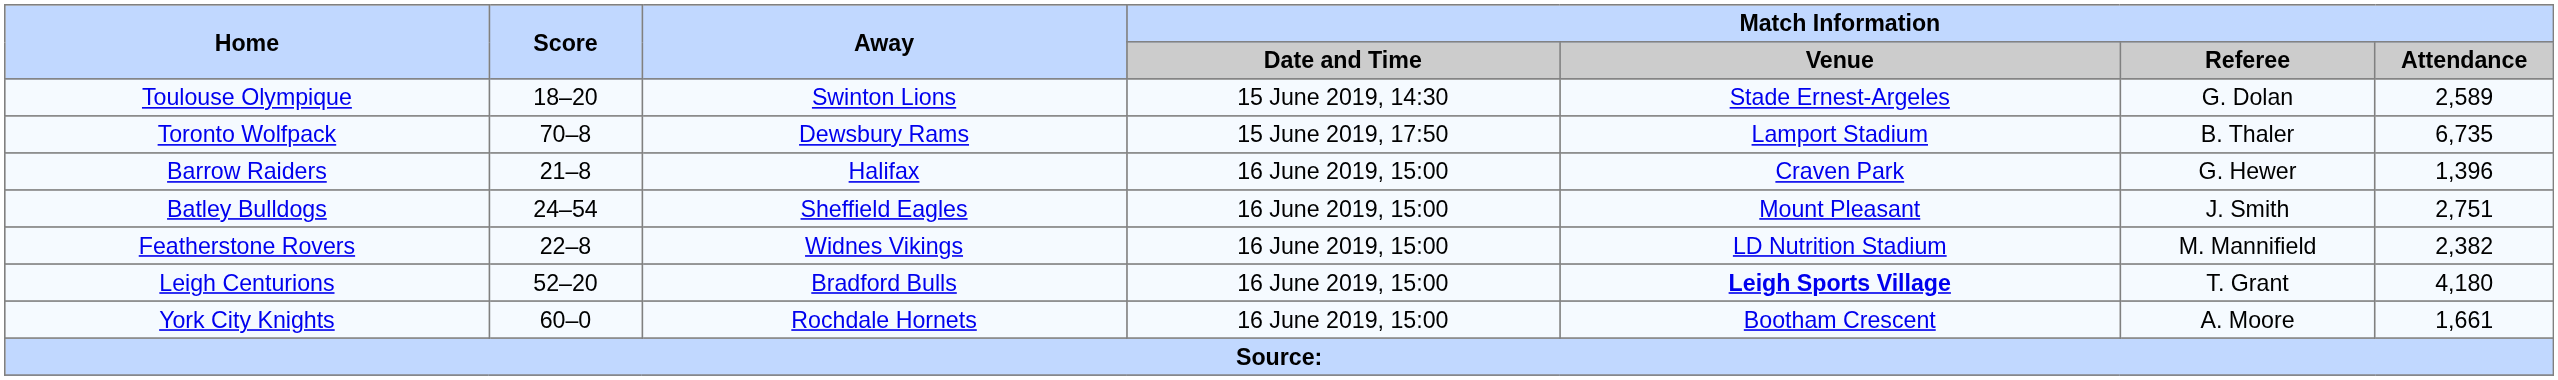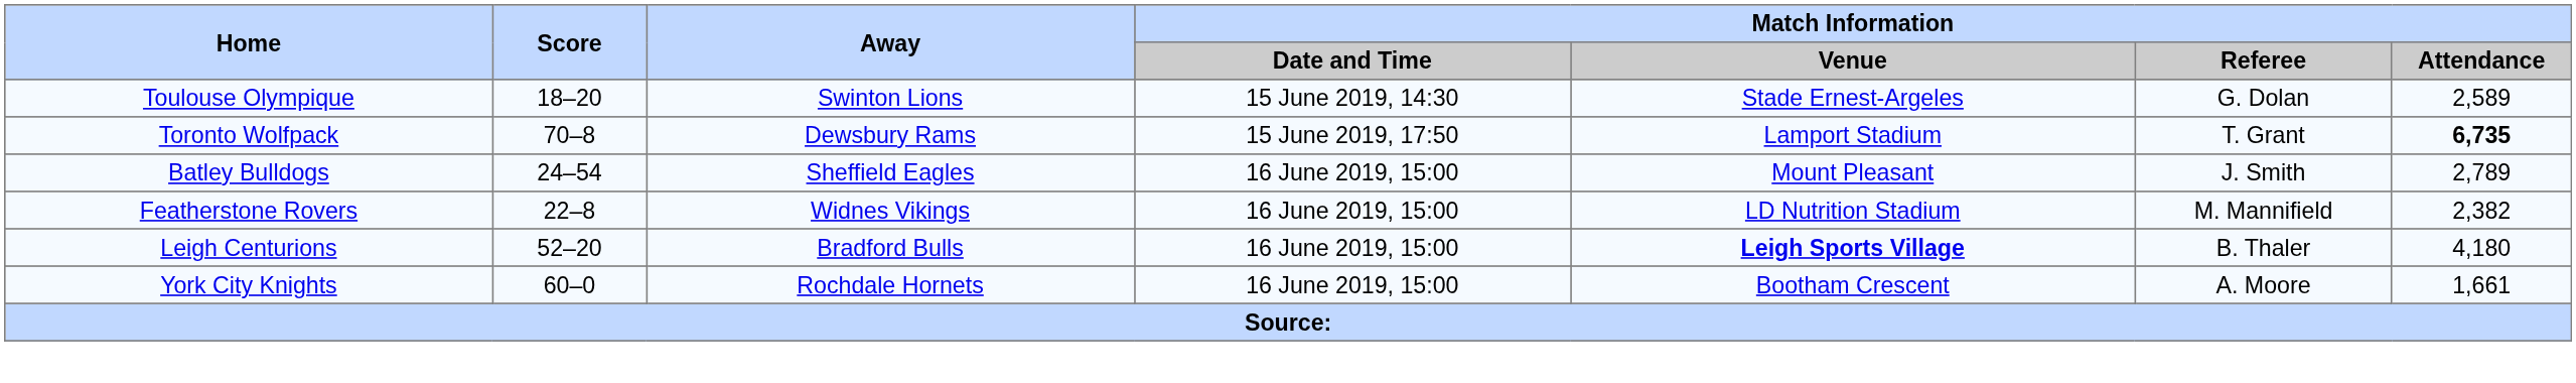Toronto Wolfpack | Match Information / Referee: B. Thaler -> T. Grant
Toronto Wolfpack | Match Information / Attendance: normal -> bold
- row: Barrow Raiders | 21–8 | Halifax | 16 June 2019, 15:00 | Craven Park | G. Hewer | 1,396
Batley Bulldogs | Match Information / Attendance: 2,751 -> 2,789
Leigh Centurions | Match Information / Referee: T. Grant -> B. Thaler
